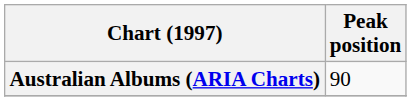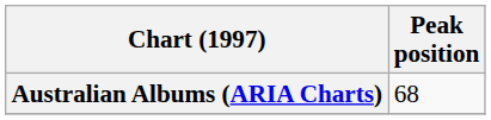Australian Albums (ARIA Charts) | Peak position: 90 -> 68
